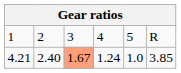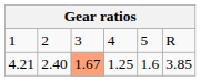4.21 | column 4: 1.24 -> 1.25
4.21 | column 5: 1.0 -> 1.6
